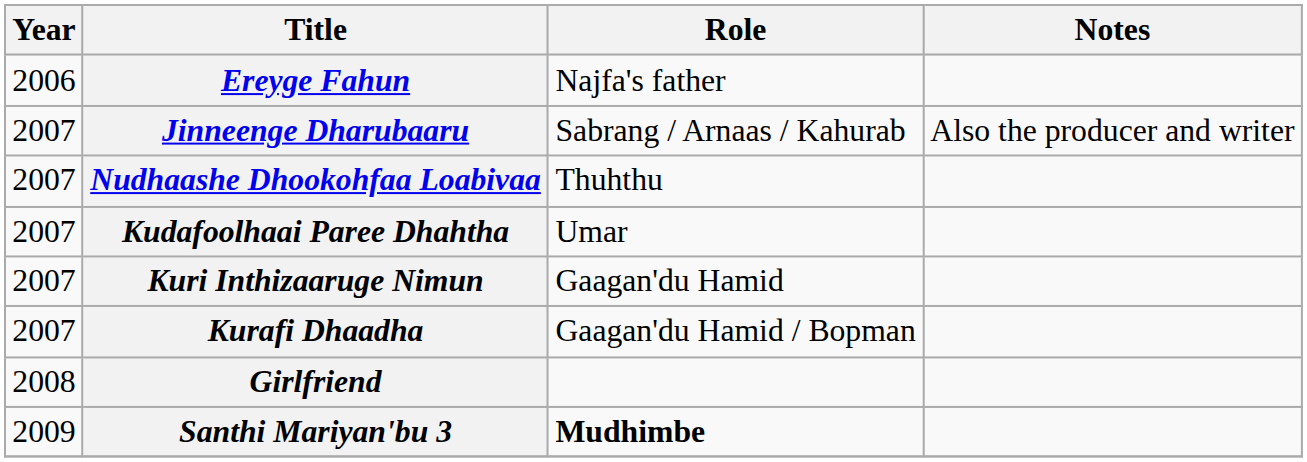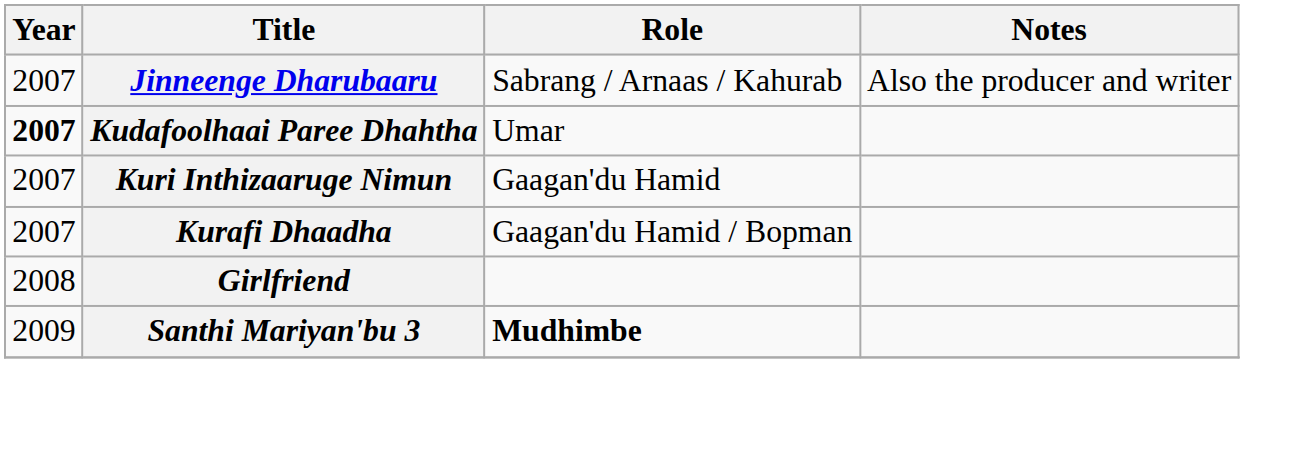- row: 2006 | Ereyge Fahun | Najfa's father
- row: 2007 | Nudhaashe Dhookohfaa Loabivaa | Thuhthu
Kudafoolhaai Paree Dhahtha | Year: normal -> bold
